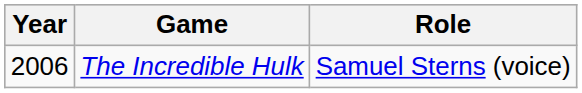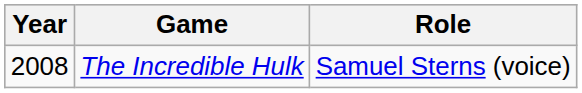The Incredible Hulk | Year: 2006 -> 2008
